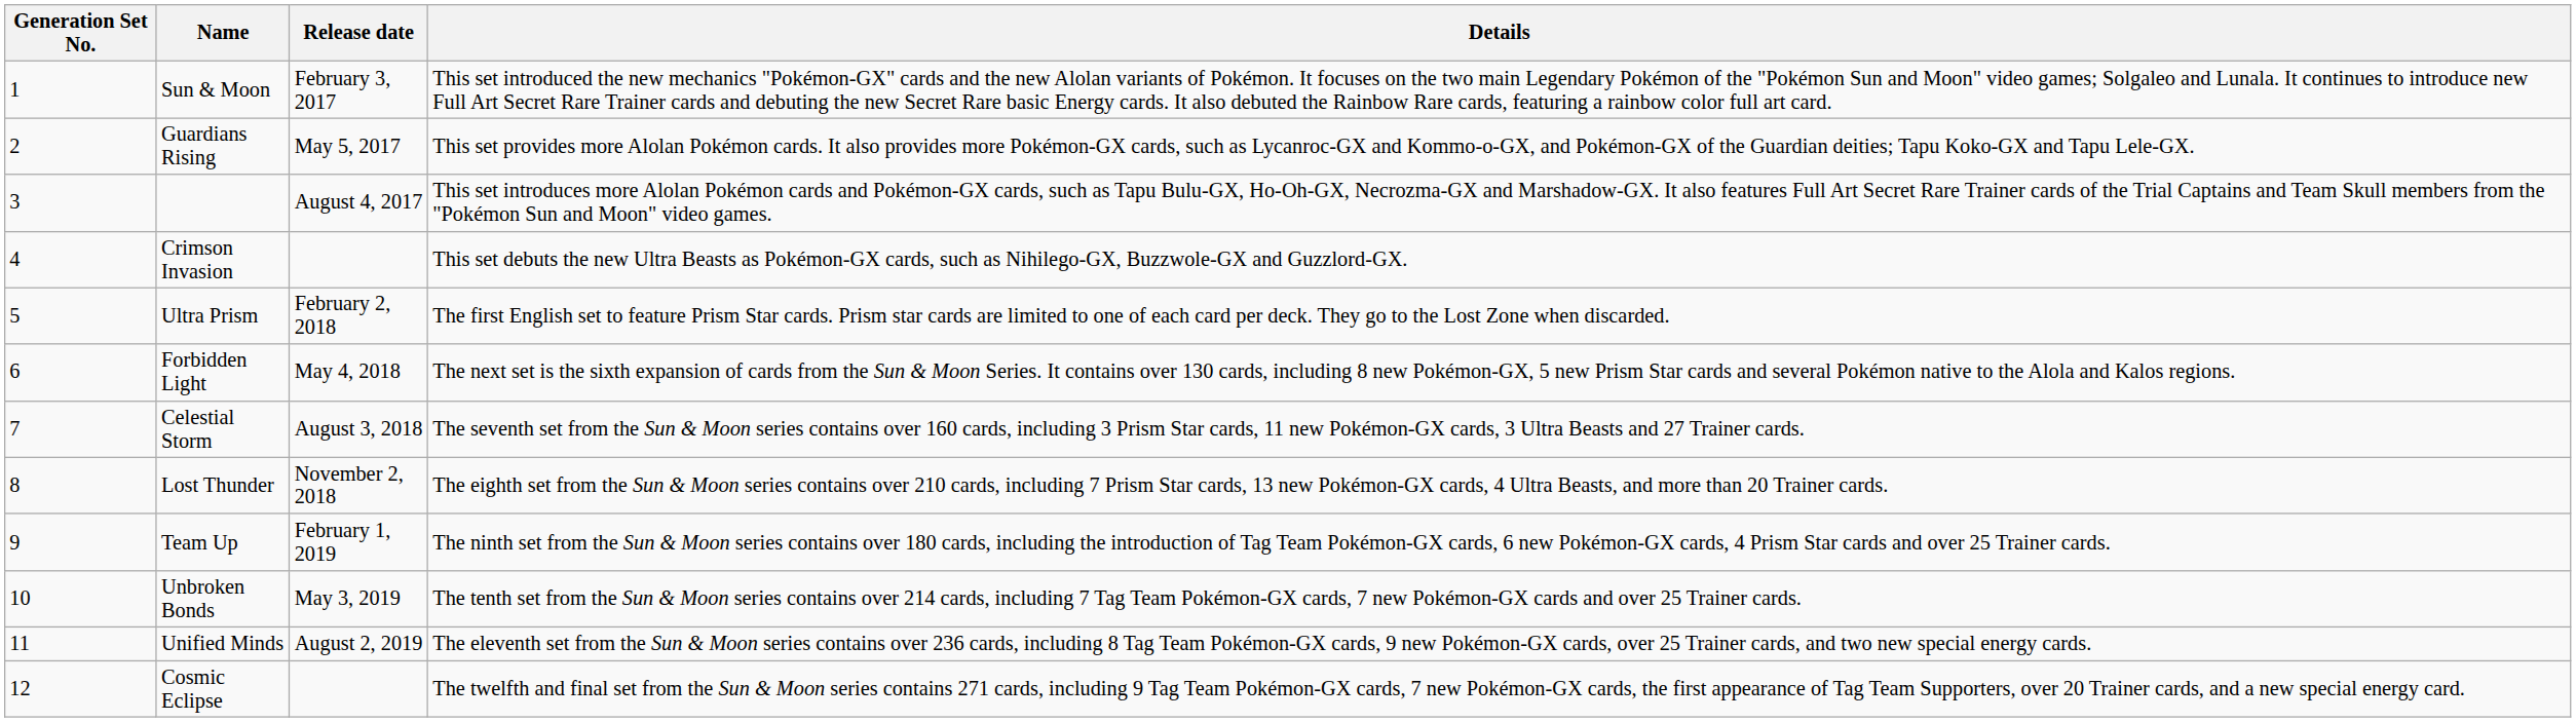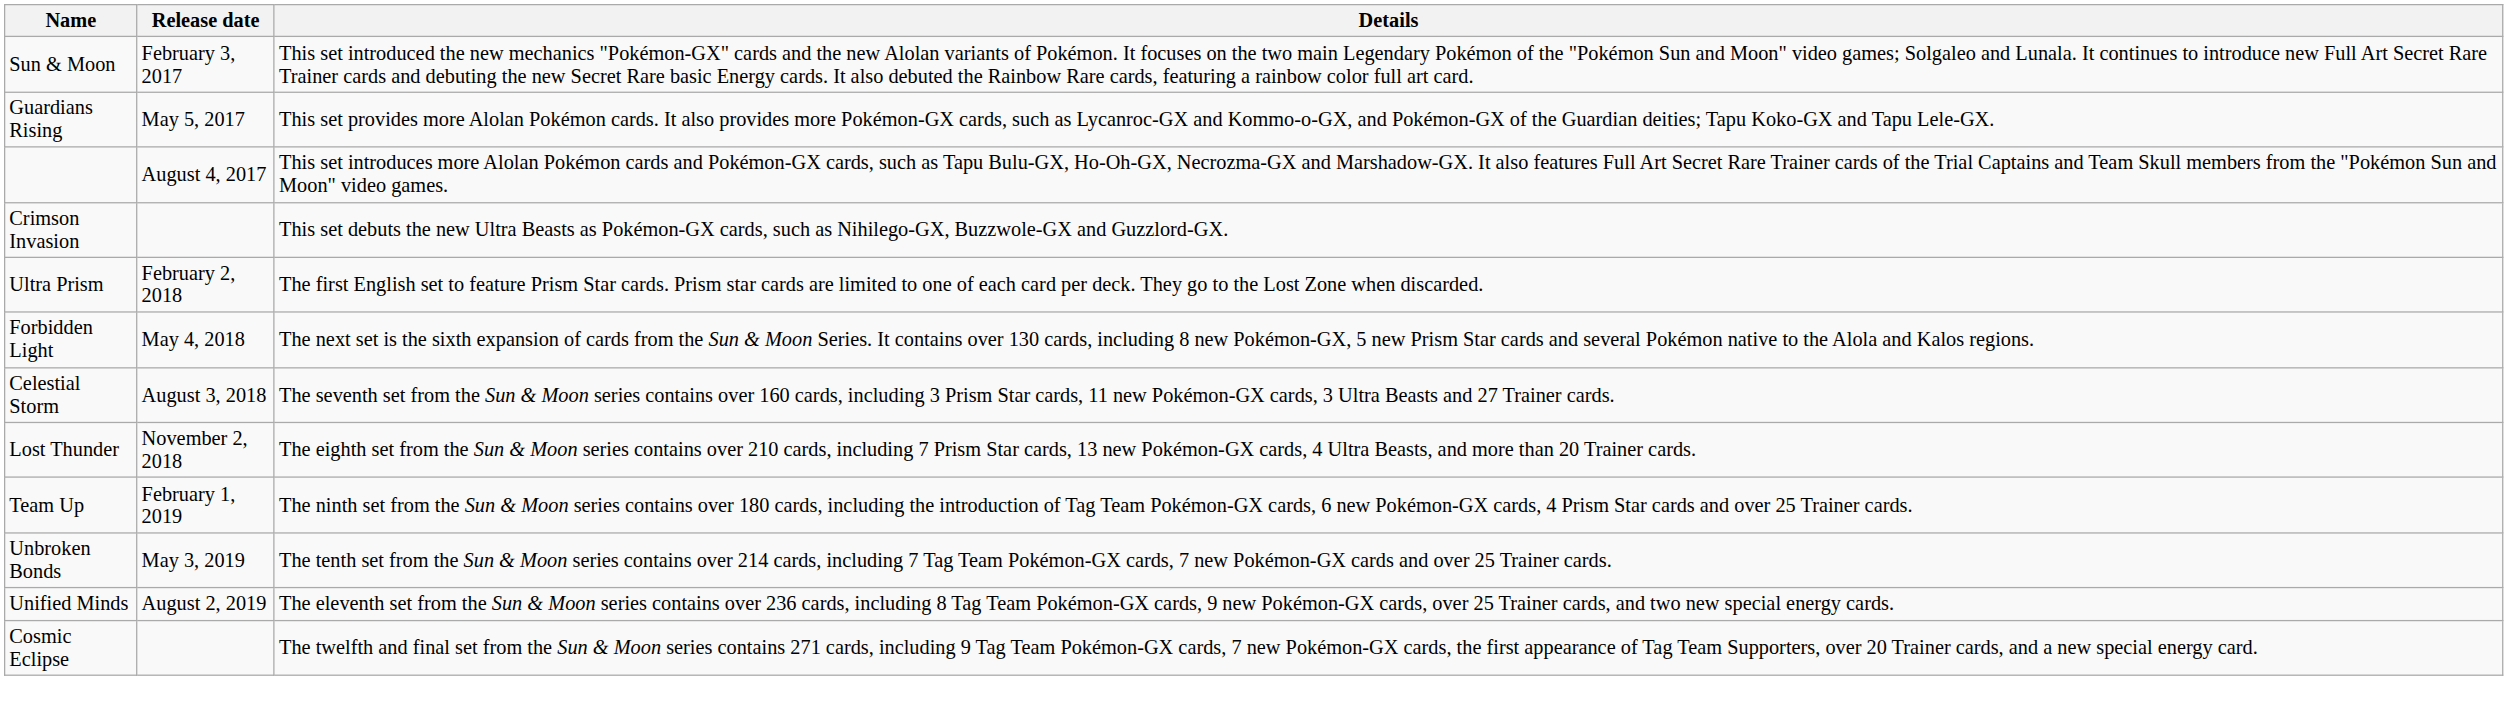- column: Generation Set No. | 1 | 2 | 3 | 4 | 5 | 6 | 7 | 8 | 9 | 10 | 11 | 12
